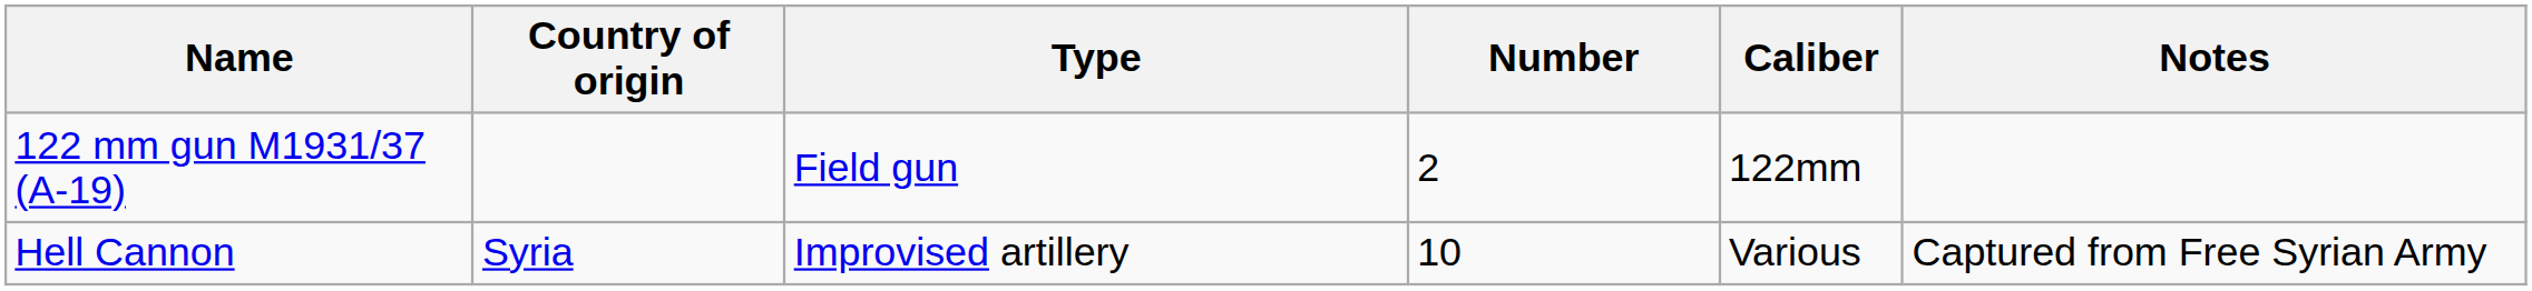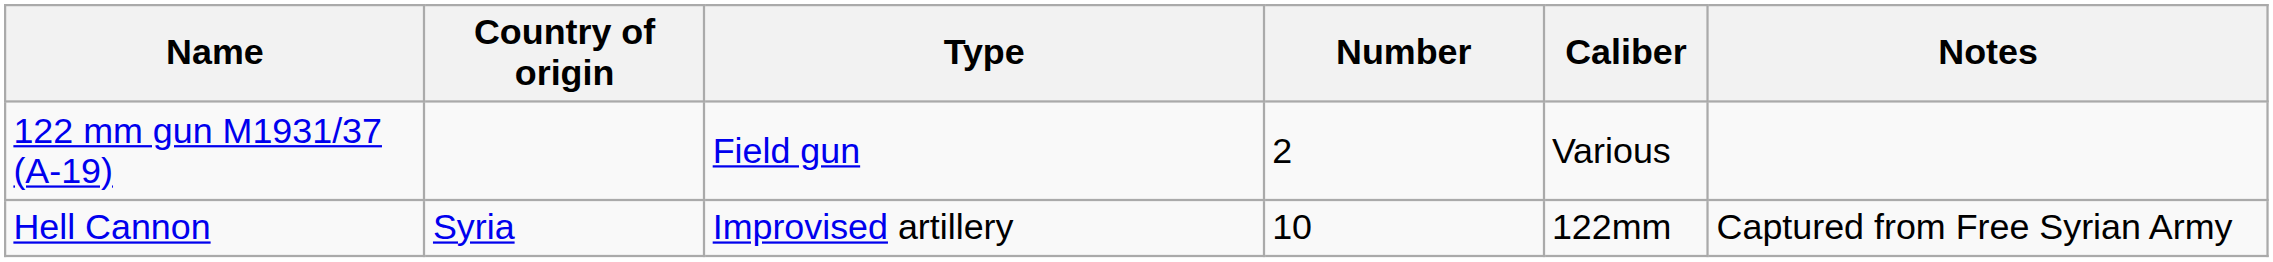122 mm gun M1931/37 (A-19) | Caliber: 122mm -> Various
Hell Cannon | Caliber: Various -> 122mm
